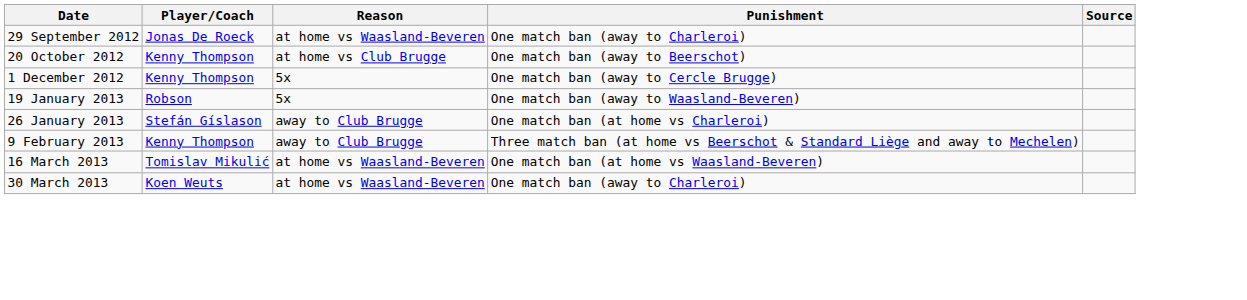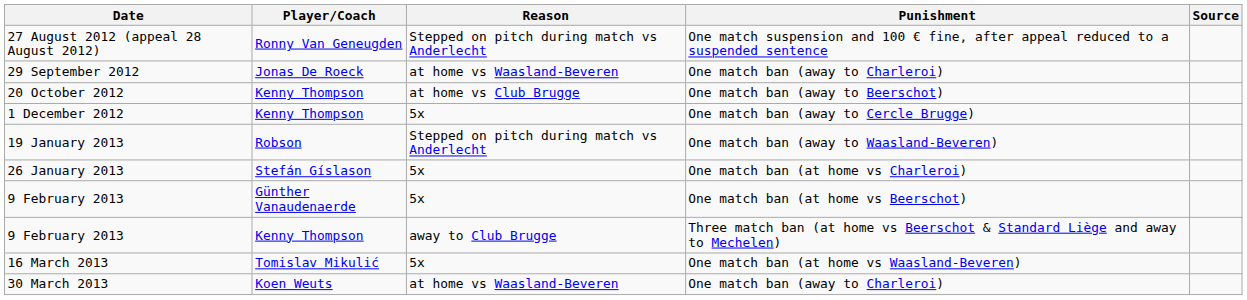+ row: 27 August 2012 (appeal 28 August 2012) | Ronny Van Geneugden | Stepped on pitch during match vs Anderlecht | One match suspension and 100 € fine, after appeal reduced to a suspended sentence
19 January 2013 | Reason: 5x -> Stepped on pitch during match vs Anderlecht
26 January 2013 | Reason: away to Club Brugge -> 5x
+ row: 9 February 2013 | Günther Vanaudenaerde | 5x | One match ban (at home vs Beerschot)
16 March 2013 | Reason: at home vs Waasland-Beveren -> 5x
